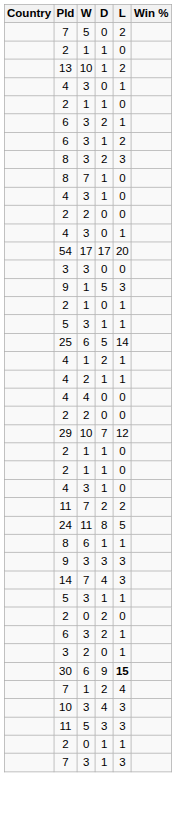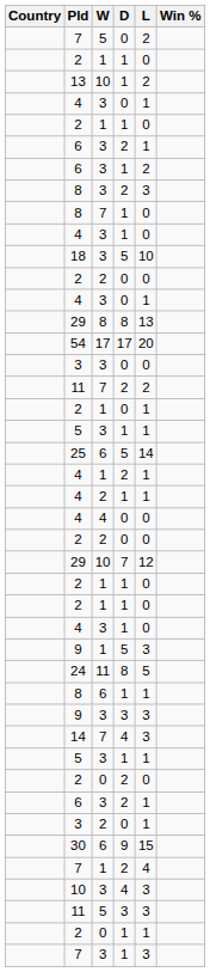+ row: 18 | 3 | 5 | 10
+ row: 29 | 8 | 8 | 13
rows swapped: 9 / 1 <-> 11 / 7
30 | L: bold -> normal
